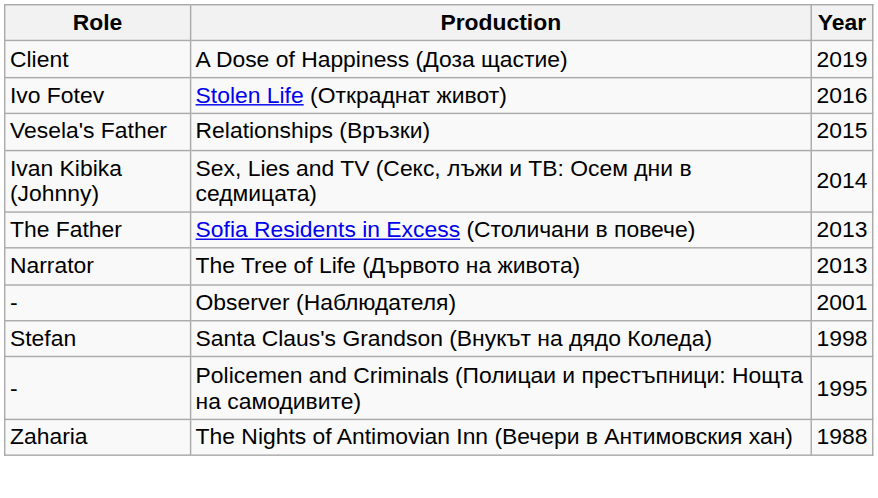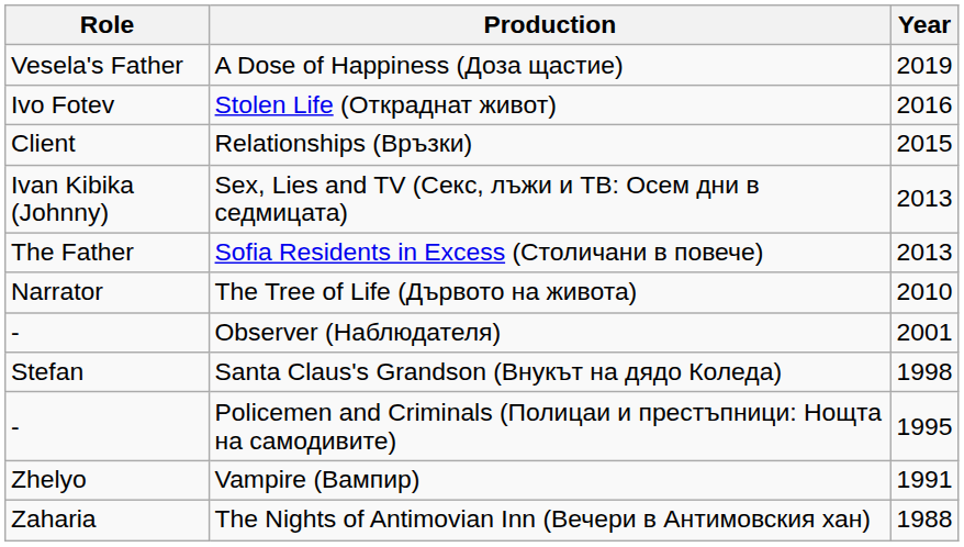A Dose of Happiness (Доза щастие) | Role: Client -> Vesela's Father
Relationships (Връзки) | Role: Vesela's Father -> Client
Sex, Lies and TV (Секс, лъжи и ТВ: Осем дни в седмицата) | Year: 2014 -> 2013
The Tree of Life (Дървото на живота) | Year: 2013 -> 2010
+ row: Zhelyo | Vampire (Вампир) | 1991
